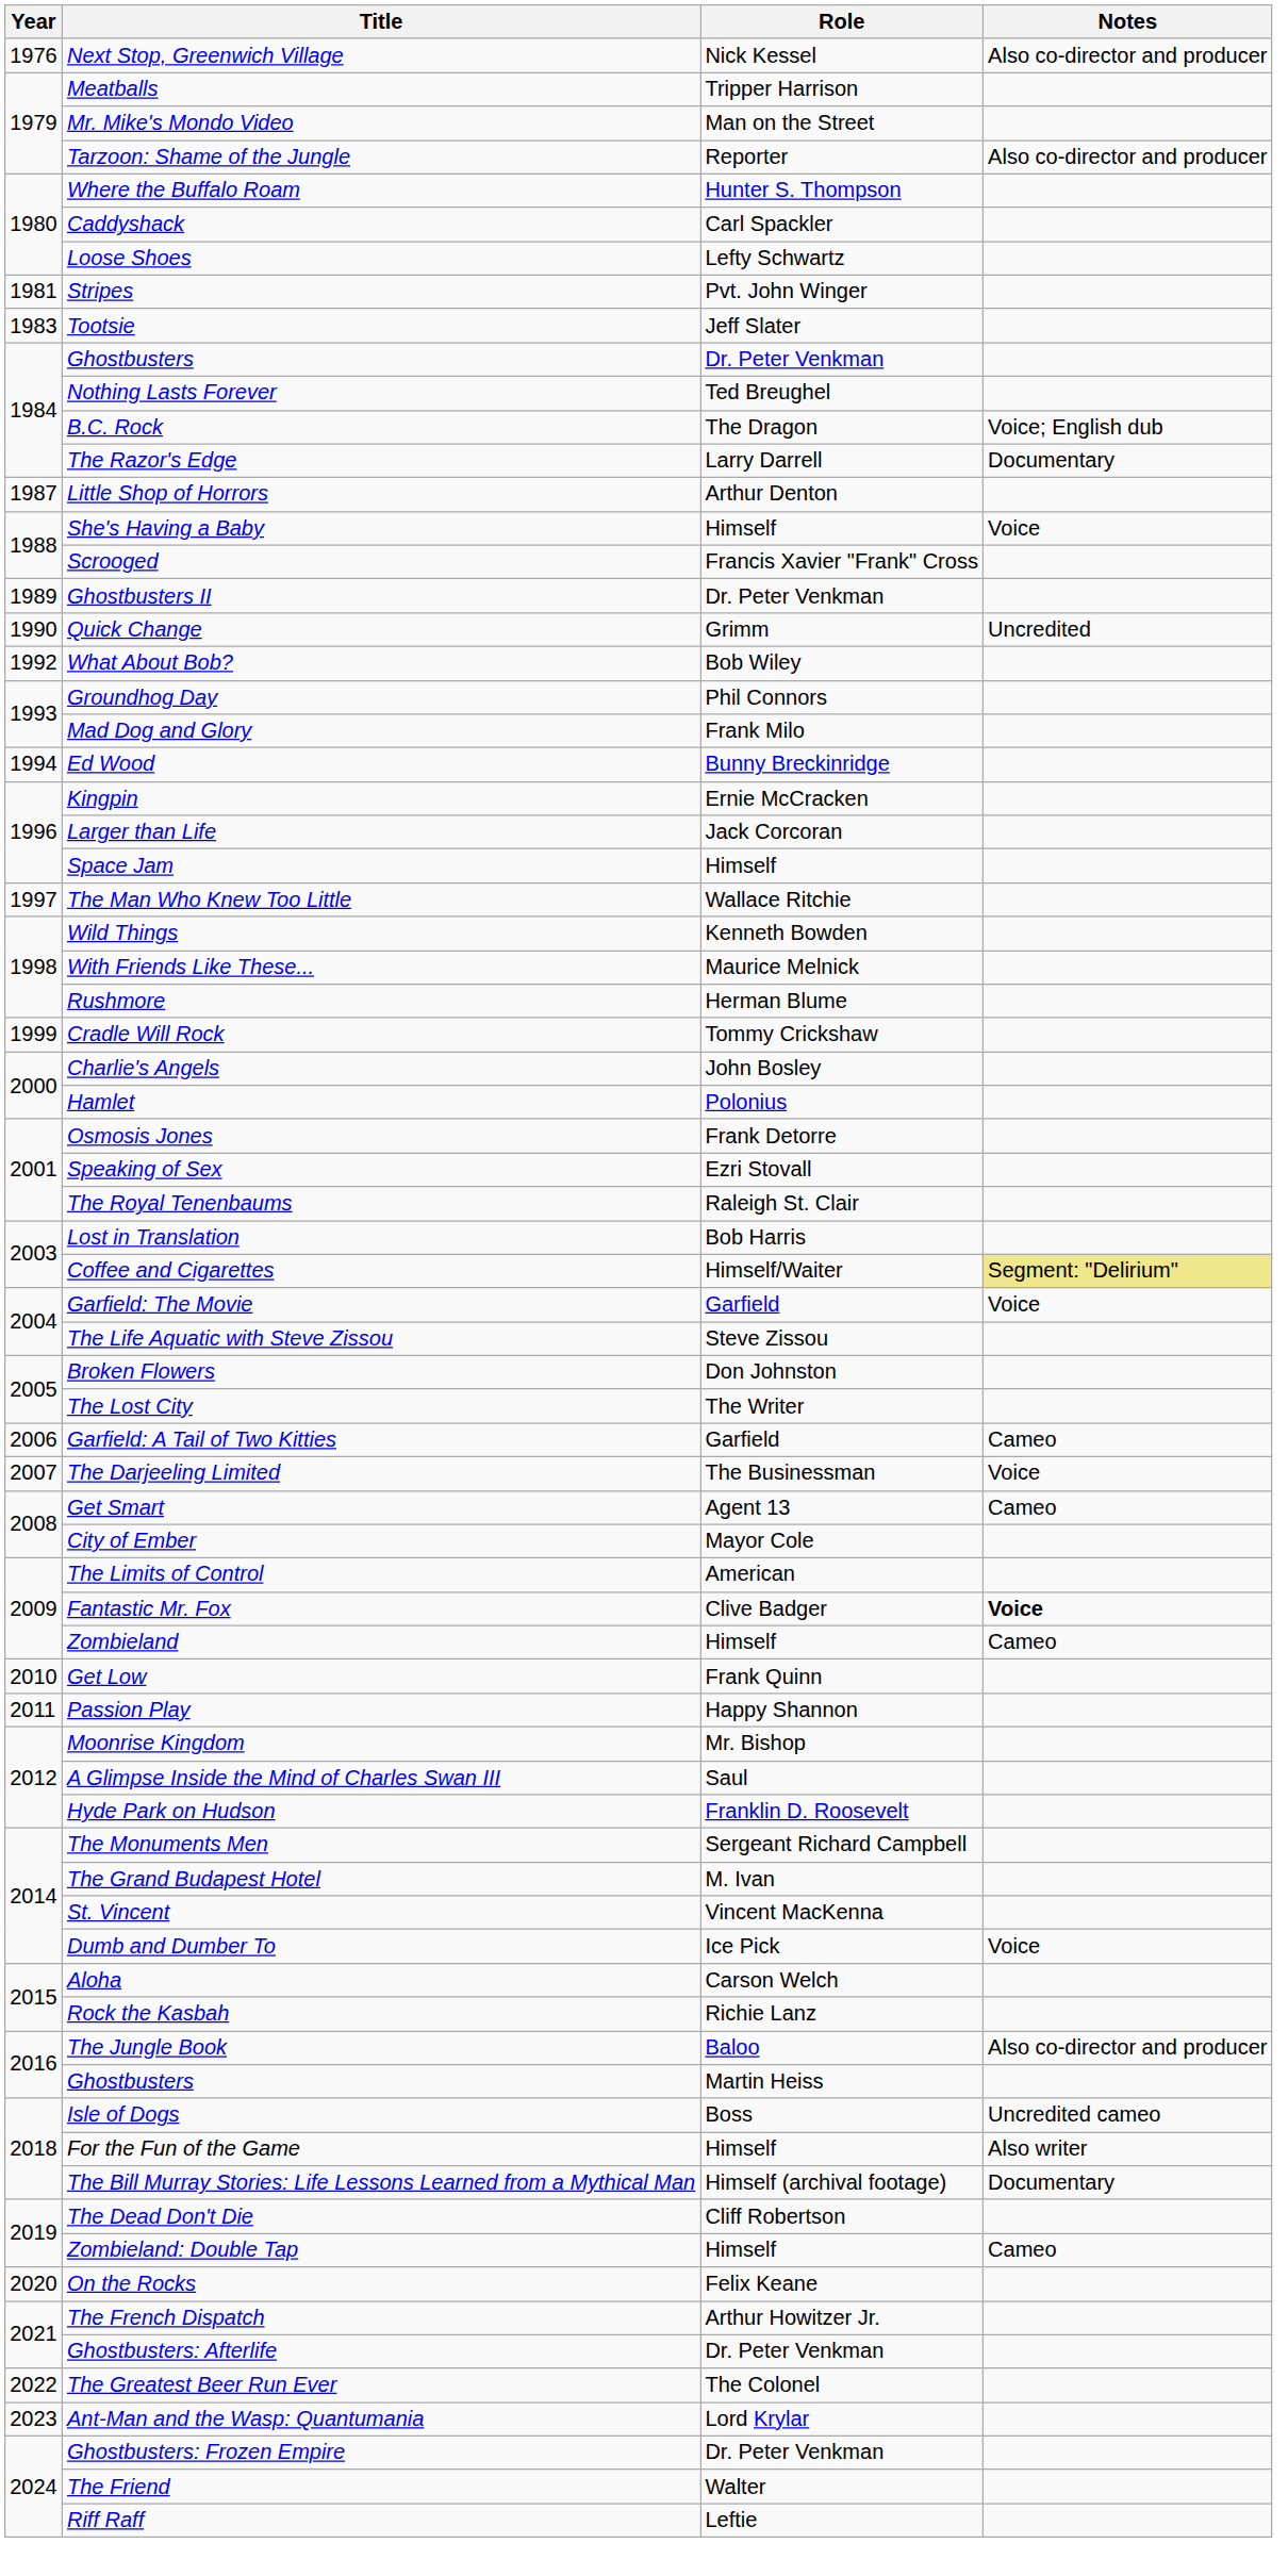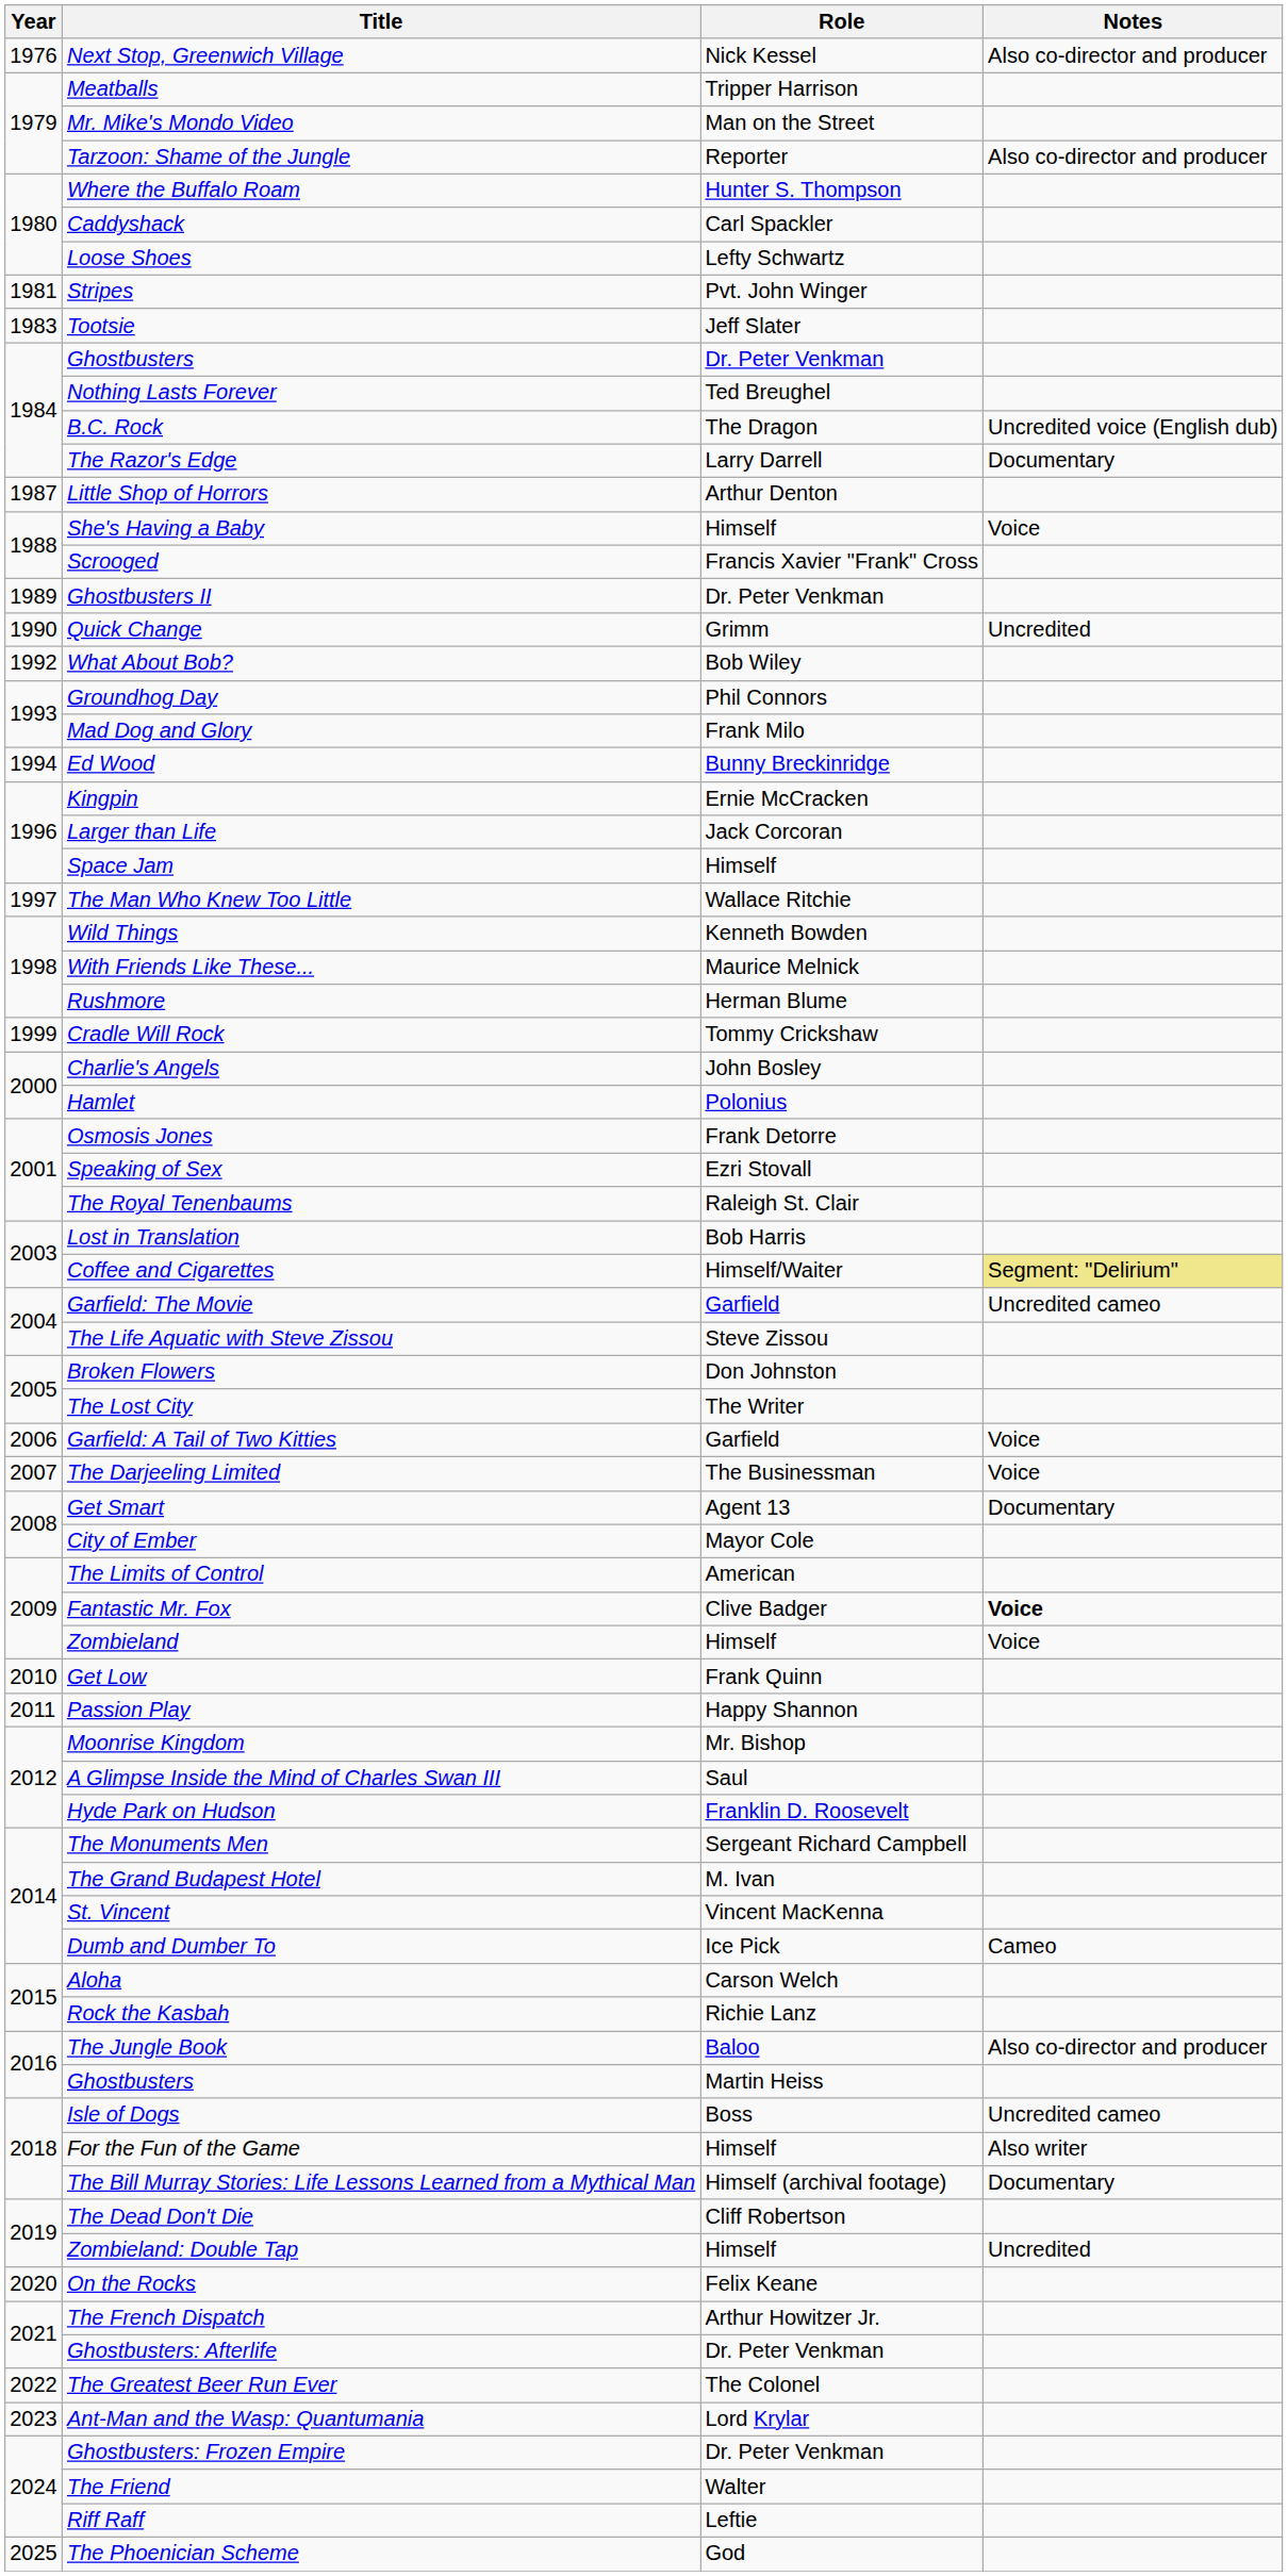B.C. Rock | Notes: Voice; English dub -> Uncredited voice (English dub)
Garfield: The Movie | Notes: Voice -> Uncredited cameo
Garfield: A Tail of Two Kitties | Notes: Cameo -> Voice
Get Smart | Notes: Cameo -> Documentary
Zombieland | Notes: Cameo -> Voice
Dumb and Dumber To | Notes: Voice -> Cameo
Zombieland: Double Tap | Notes: Cameo -> Uncredited
+ row: 2025 | The Phoenician Scheme | God
